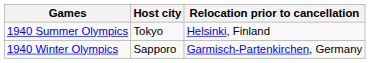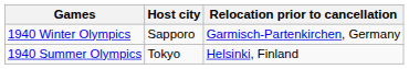rows swapped: 1940 Summer Olympics <-> 1940 Winter Olympics
